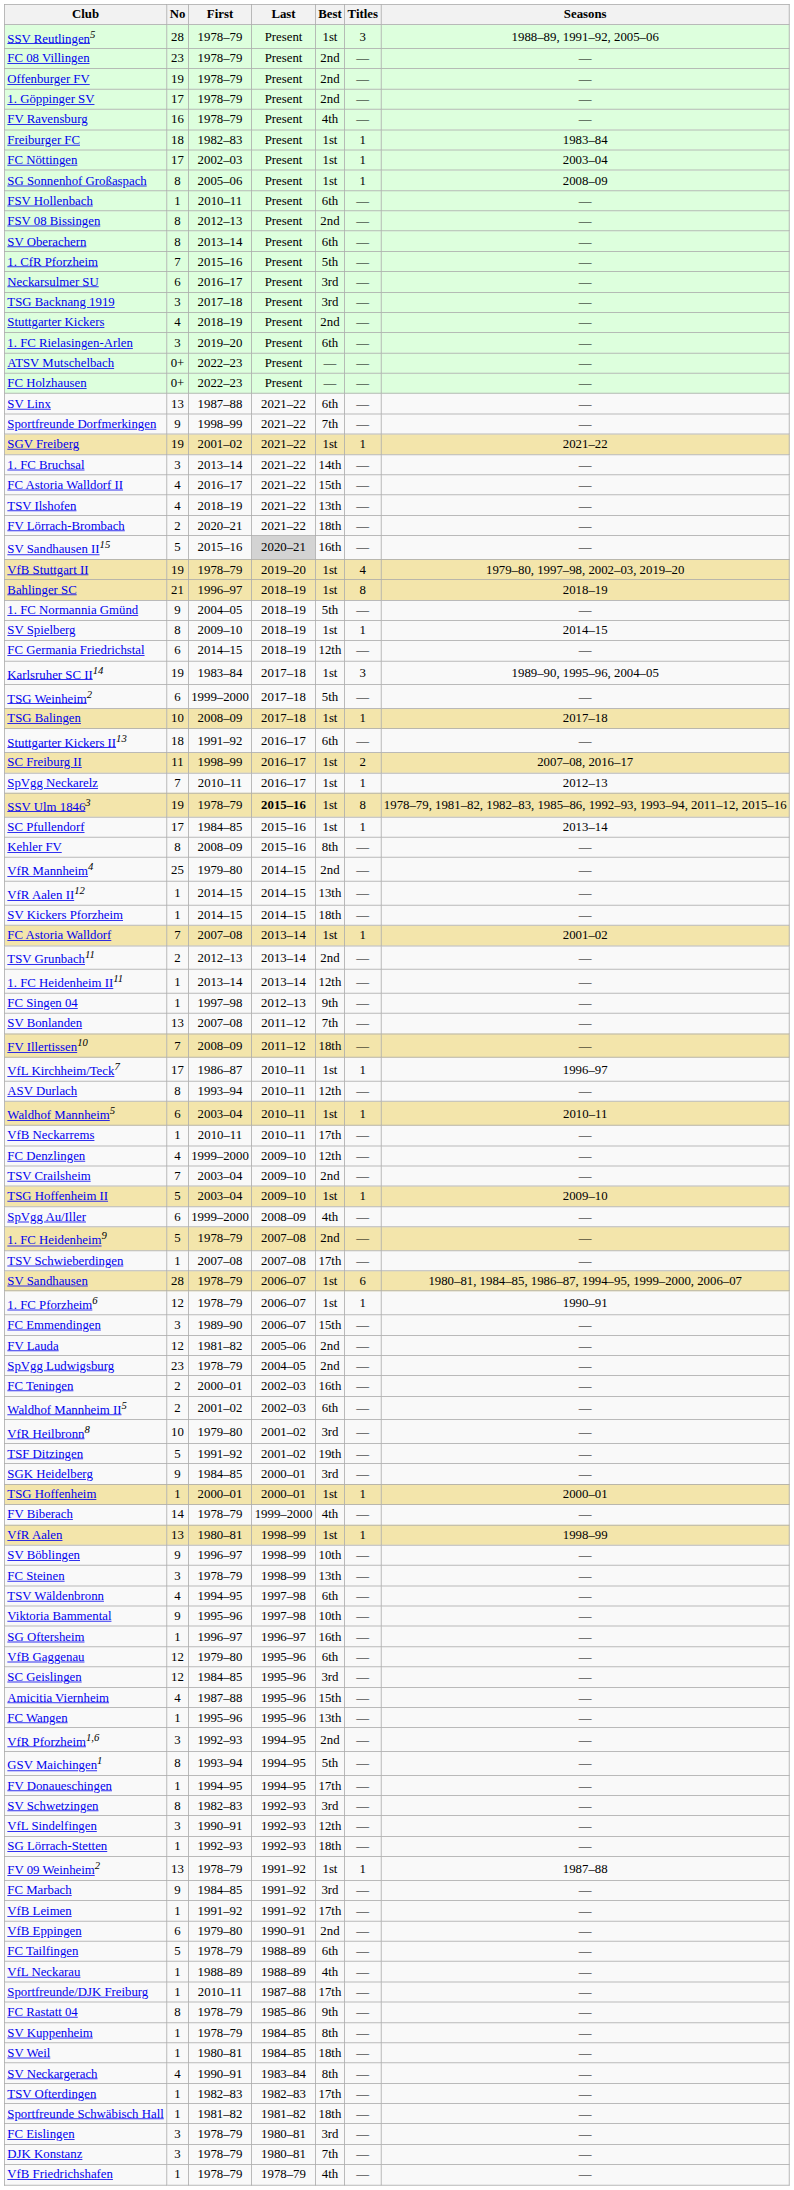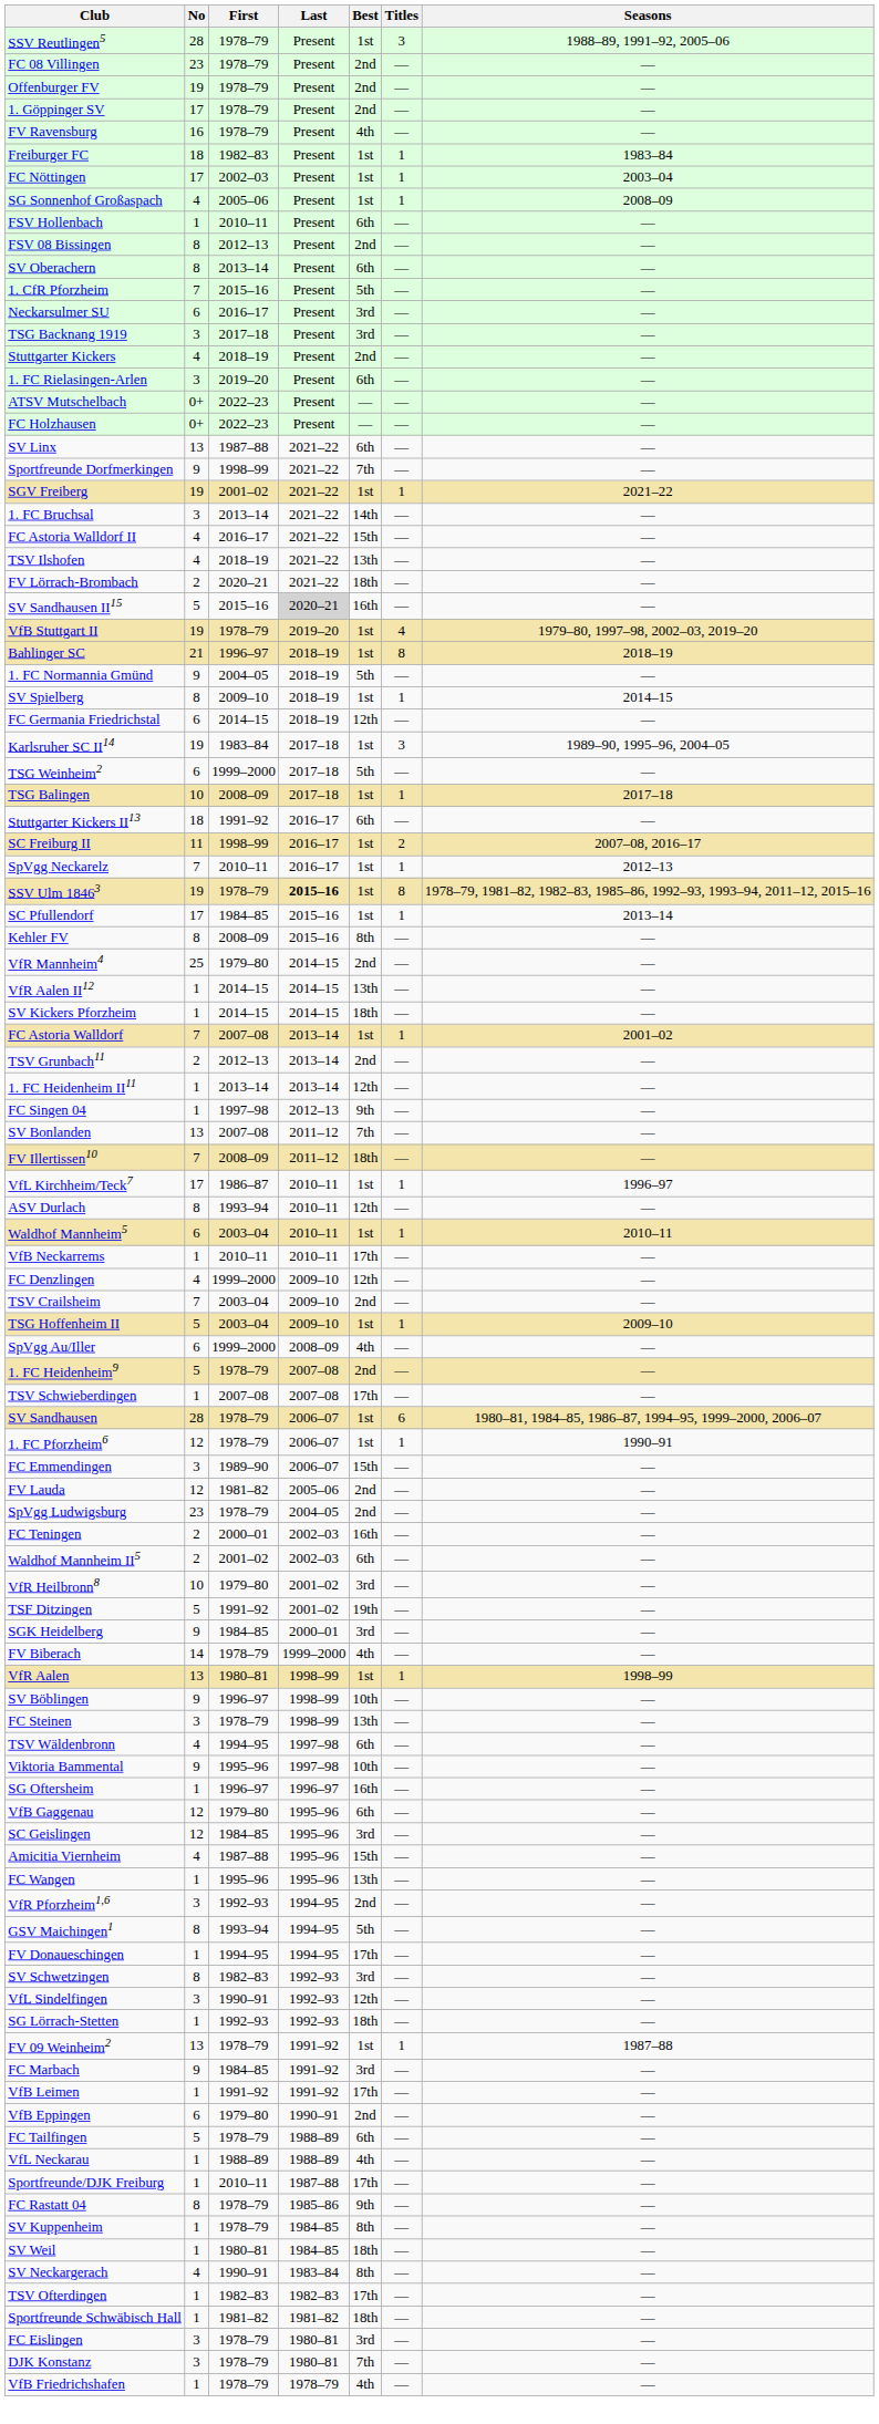SG Sonnenhof Großaspach | No: 8 -> 4
- row: TSG Hoffenheim | 1 | 2000–01 | 2000–01 | 1st | 1 | 2000–01
